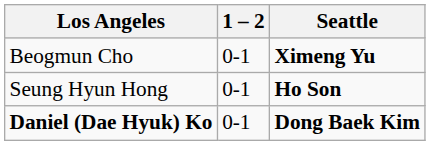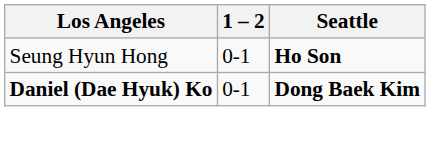- row: Beogmun Cho | 0-1 | Ximeng Yu
